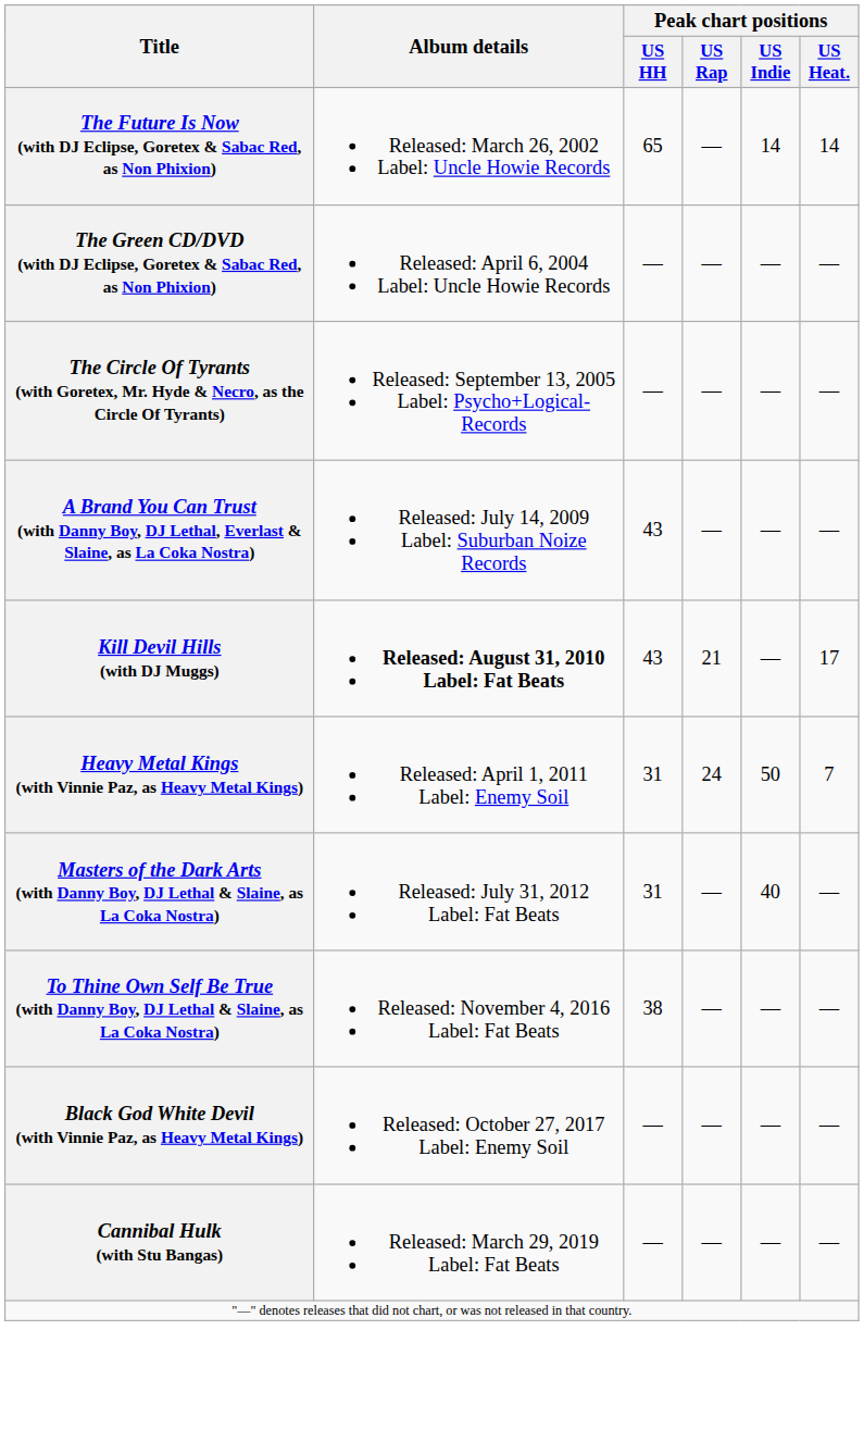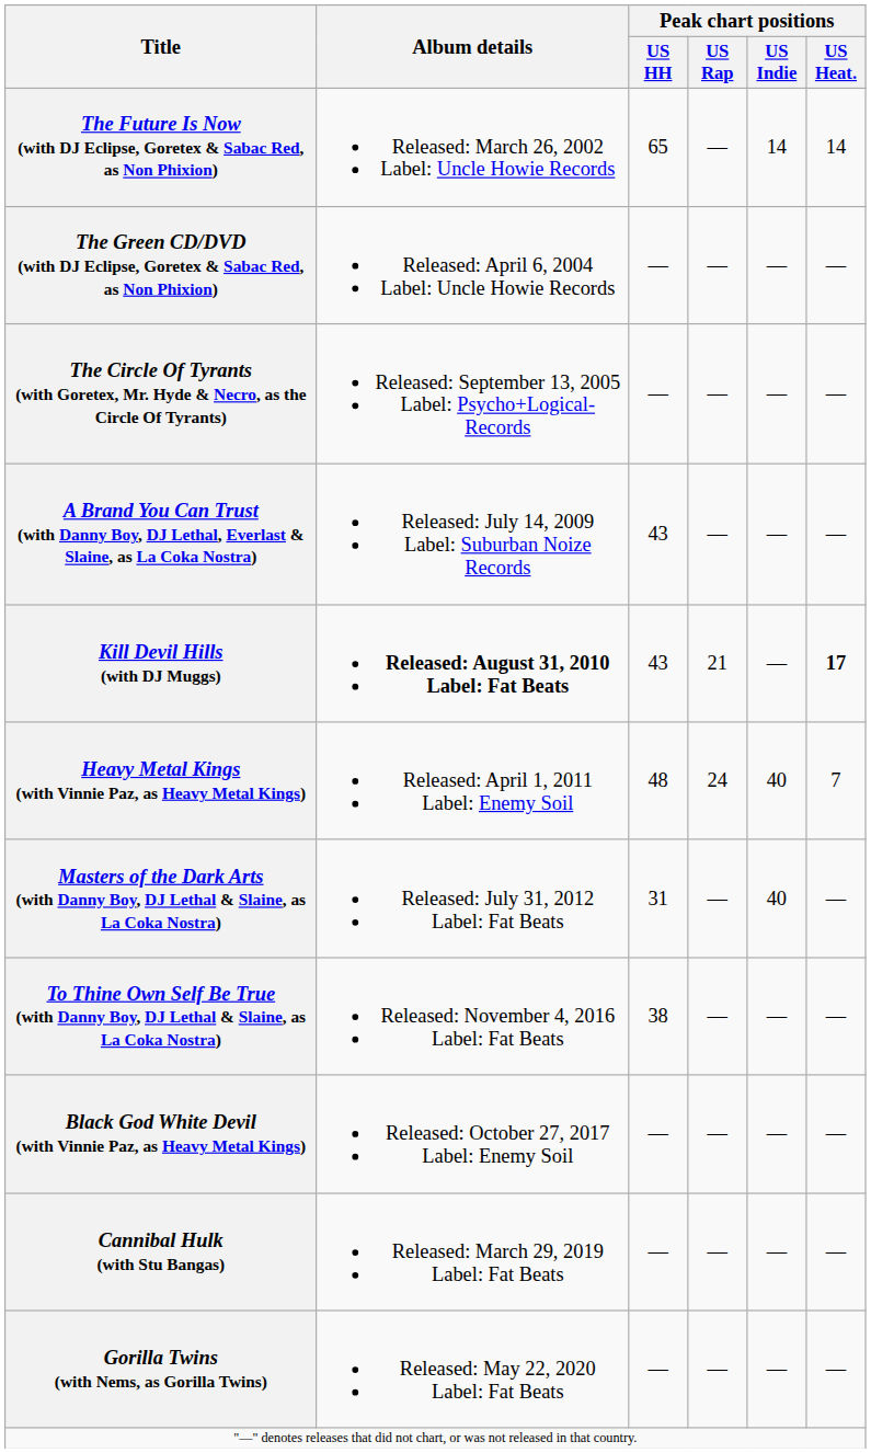Kill Devil Hills (with DJ Muggs) | Peak chart positions / US Heat.: normal -> bold
Heavy Metal Kings (with Vinnie Paz, as Heavy Metal Kings) | Peak chart positions / US HH: 31 -> 48
Heavy Metal Kings (with Vinnie Paz, as Heavy Metal Kings) | Peak chart positions / US Indie: 50 -> 40
+ row: Gorilla Twins (with Nems, as Gorilla Twins) | Released: May 22, 2020 Label: Fat Beats | — | — | — | —
